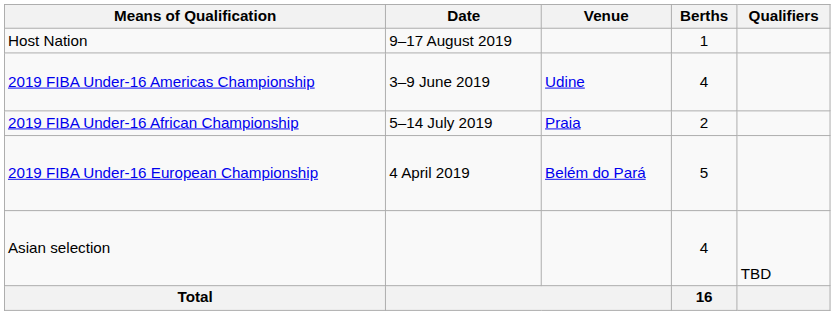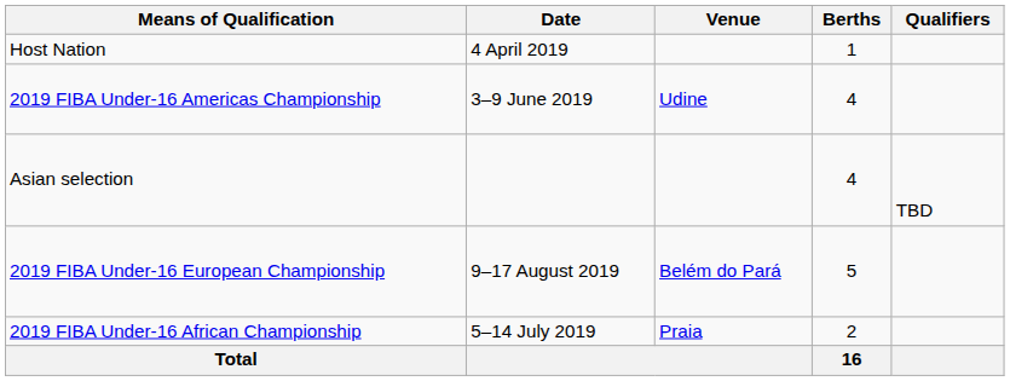Host Nation | Date: 9–17 August 2019 -> 4 April 2019
rows swapped: 2019 FIBA Under-16 African Championship <-> Asian selection
2019 FIBA Under-16 European Championship | Date: 4 April 2019 -> 9–17 August 2019
